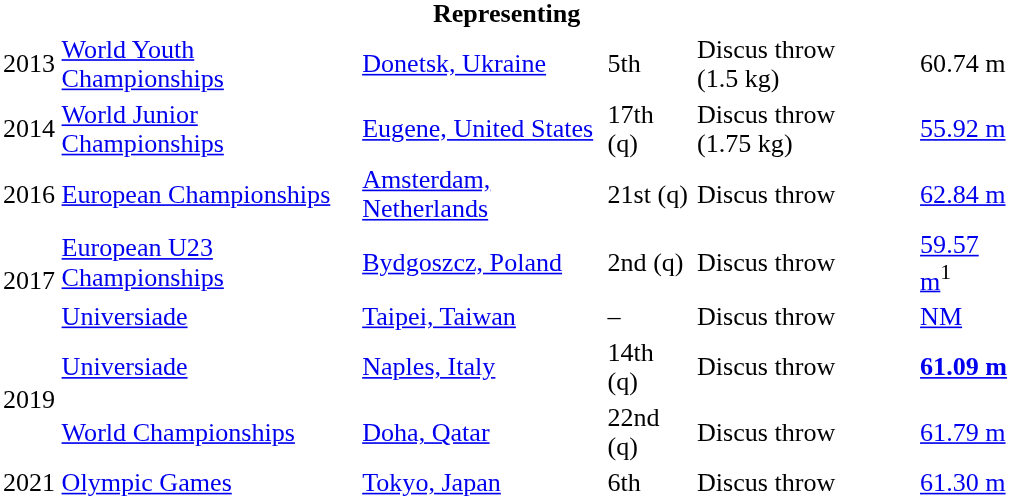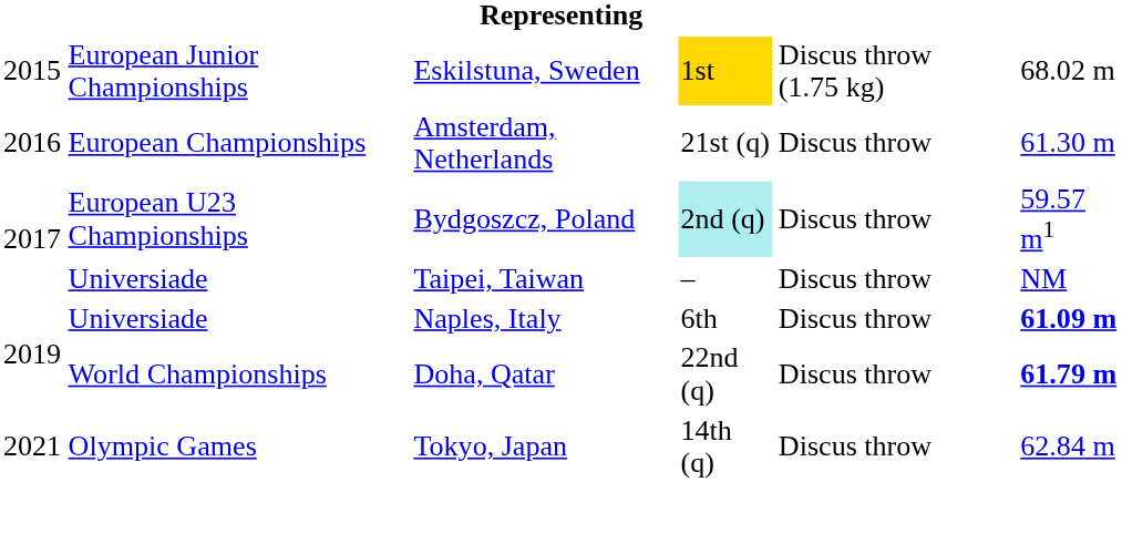- row: 2013 | World Youth Championships | Donetsk, Ukraine | 5th | Discus throw (1.5 kg) | 60.74 m
- row: 2014 | World Junior Championships | Eugene, United States | 17th (q) | Discus throw (1.75 kg) | 55.92 m
+ row: 2015 | European Junior Championships | Eskilstuna, Sweden | 1st | Discus throw (1.75 kg) | 68.02 m
Amsterdam, Netherlands | column 6: 62.84 m -> 61.30 m
Bydgoszcz, Poland | column 4: no background -> paleturquoise background
Naples, Italy | column 4: 14th (q) -> 6th
Doha, Qatar | column 6: normal -> bold
Tokyo, Japan | column 4: 6th -> 14th (q)
Tokyo, Japan | column 6: 61.30 m -> 62.84 m
